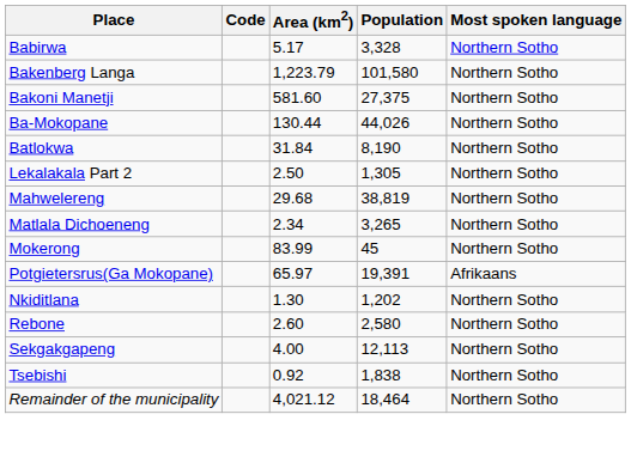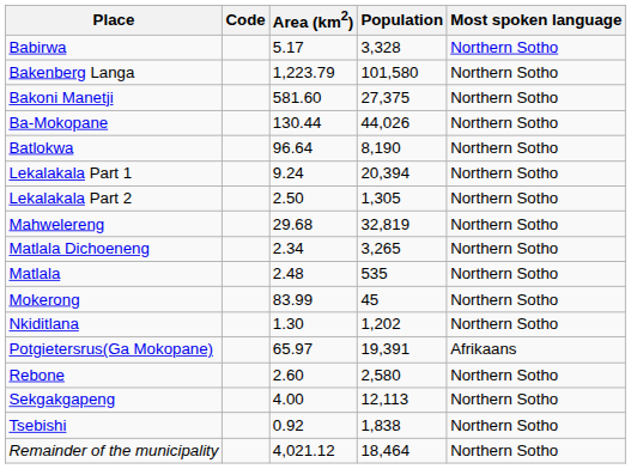Batlokwa | Area (km2): 31.84 -> 96.64
+ row: Lekalakala Part 1 | 9.24 | 20,394 | Northern Sotho
Mahwelereng | Population: 38,819 -> 32,819
+ row: Matlala | 2.48 | 535 | Northern Sotho
rows swapped: Nkiditlana <-> Potgietersrus(Ga Mokopane)
